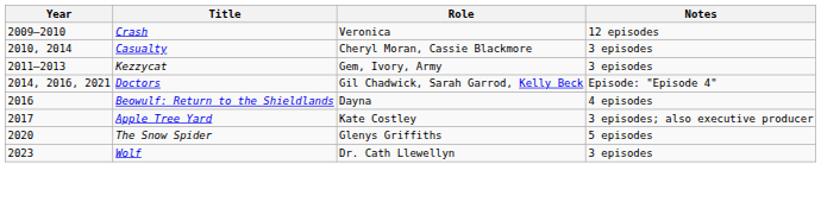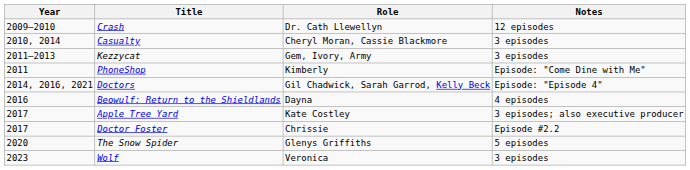Crash | Role: Veronica -> Dr. Cath Llewellyn
+ row: 2011 | PhoneShop | Kimberly | Episode: "Come Dine with Me"
+ row: 2017 | Doctor Foster | Chrissie | Episode #2.2
Wolf | Role: Dr. Cath Llewellyn -> Veronica
